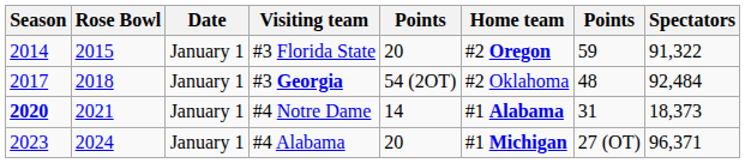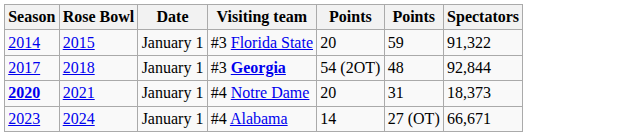- column: Home team | #2 Oregon | #2 Oklahoma | #1 Alabama | #1 Michigan
#3 Georgia | Spectators: 92,484 -> 92,844
#4 Notre Dame | column 5: 14 -> 20
#4 Alabama | column 5: 20 -> 14
#4 Alabama | Spectators: 96,371 -> 66,671
